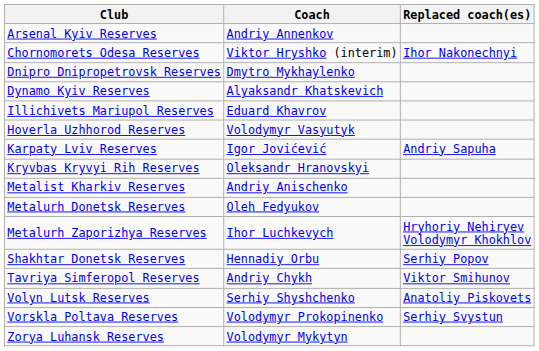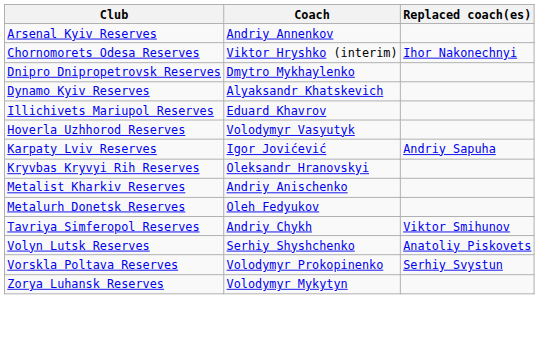- row: Metalurh Zaporizhya Reserves | Ihor Luchkevych | Hryhoriy Nehiryev Volodymyr Khokhlov
- row: Shakhtar Donetsk Reserves | Hennadiy Orbu | Serhiy Popov
